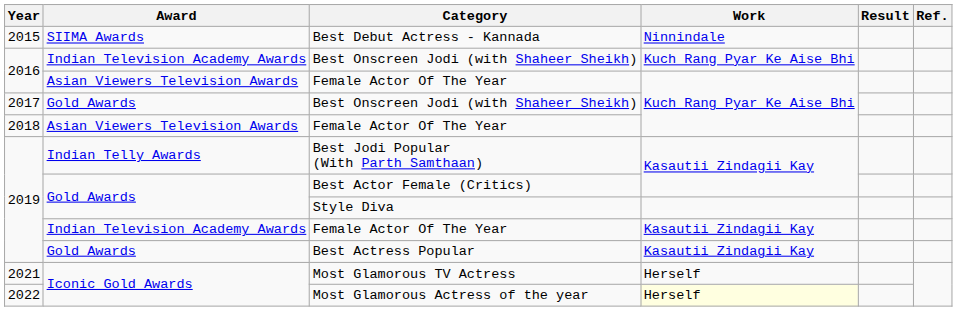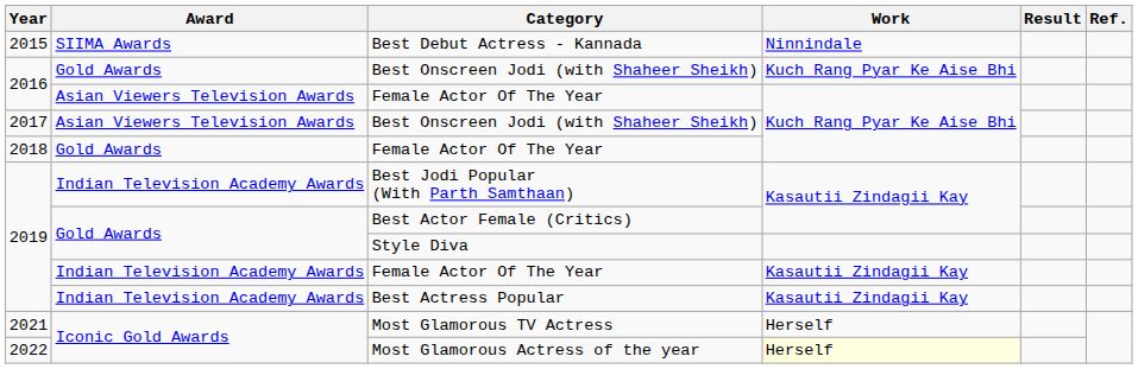2016 / Best Onscreen Jodi (with Shaheer Sheikh) | Award: Indian Television Academy Awards -> Gold Awards
2017 / Best Onscreen Jodi (with Shaheer Sheikh) | Award: Gold Awards -> Asian Viewers Television Awards
2018 / Female Actor Of The Year | Award: Asian Viewers Television Awards -> Gold Awards
Best Jodi Popular (With Parth Samthaan) | Award: Indian Telly Awards -> Indian Television Academy Awards
Best Actress Popular | Award: Gold Awards -> Indian Television Academy Awards
